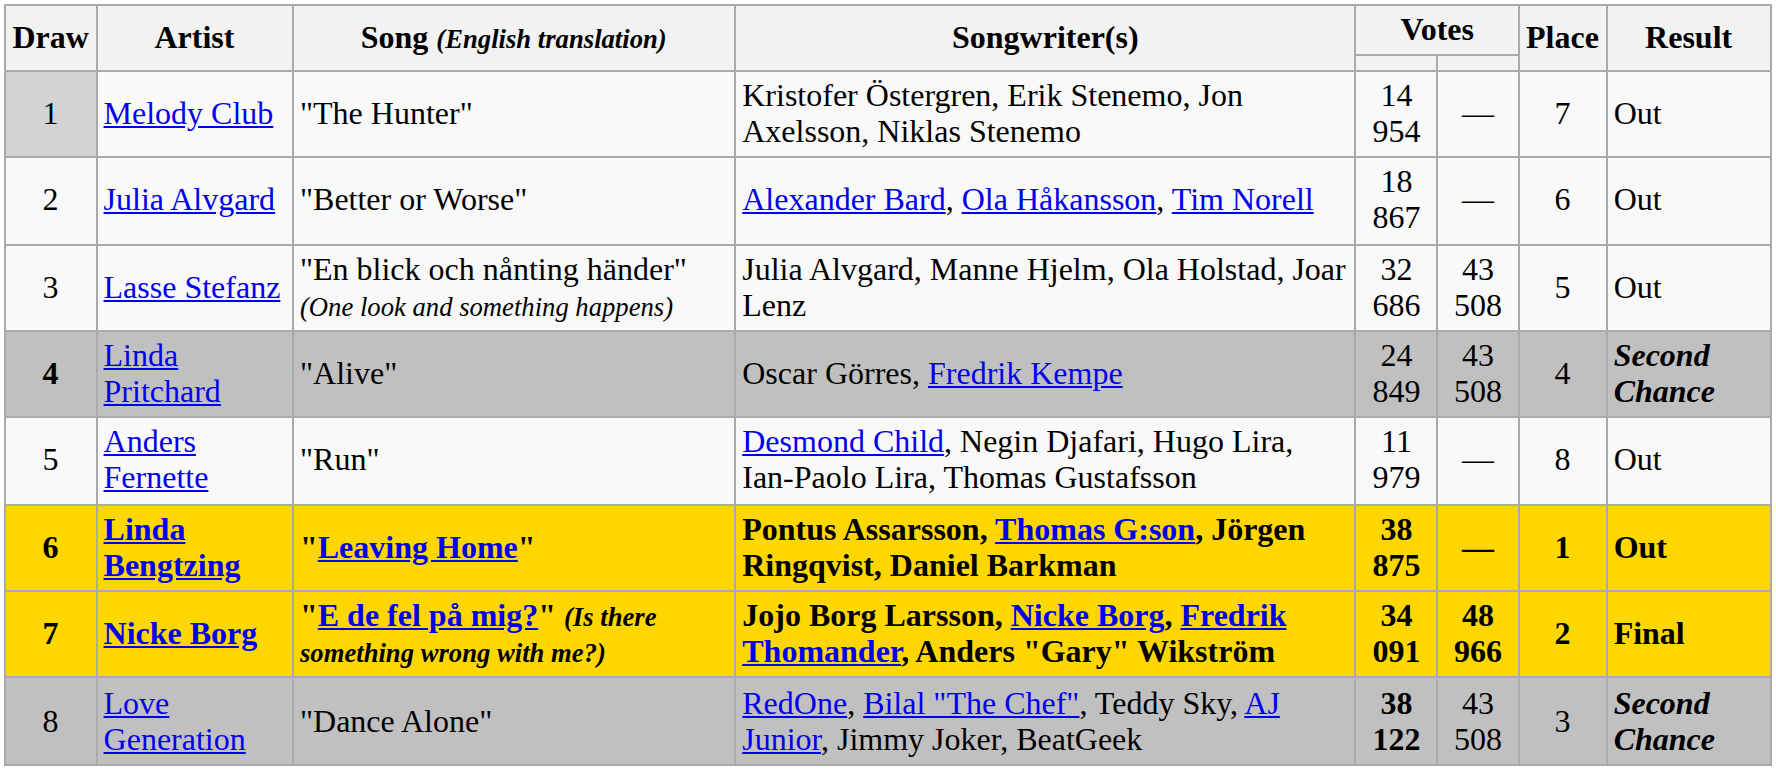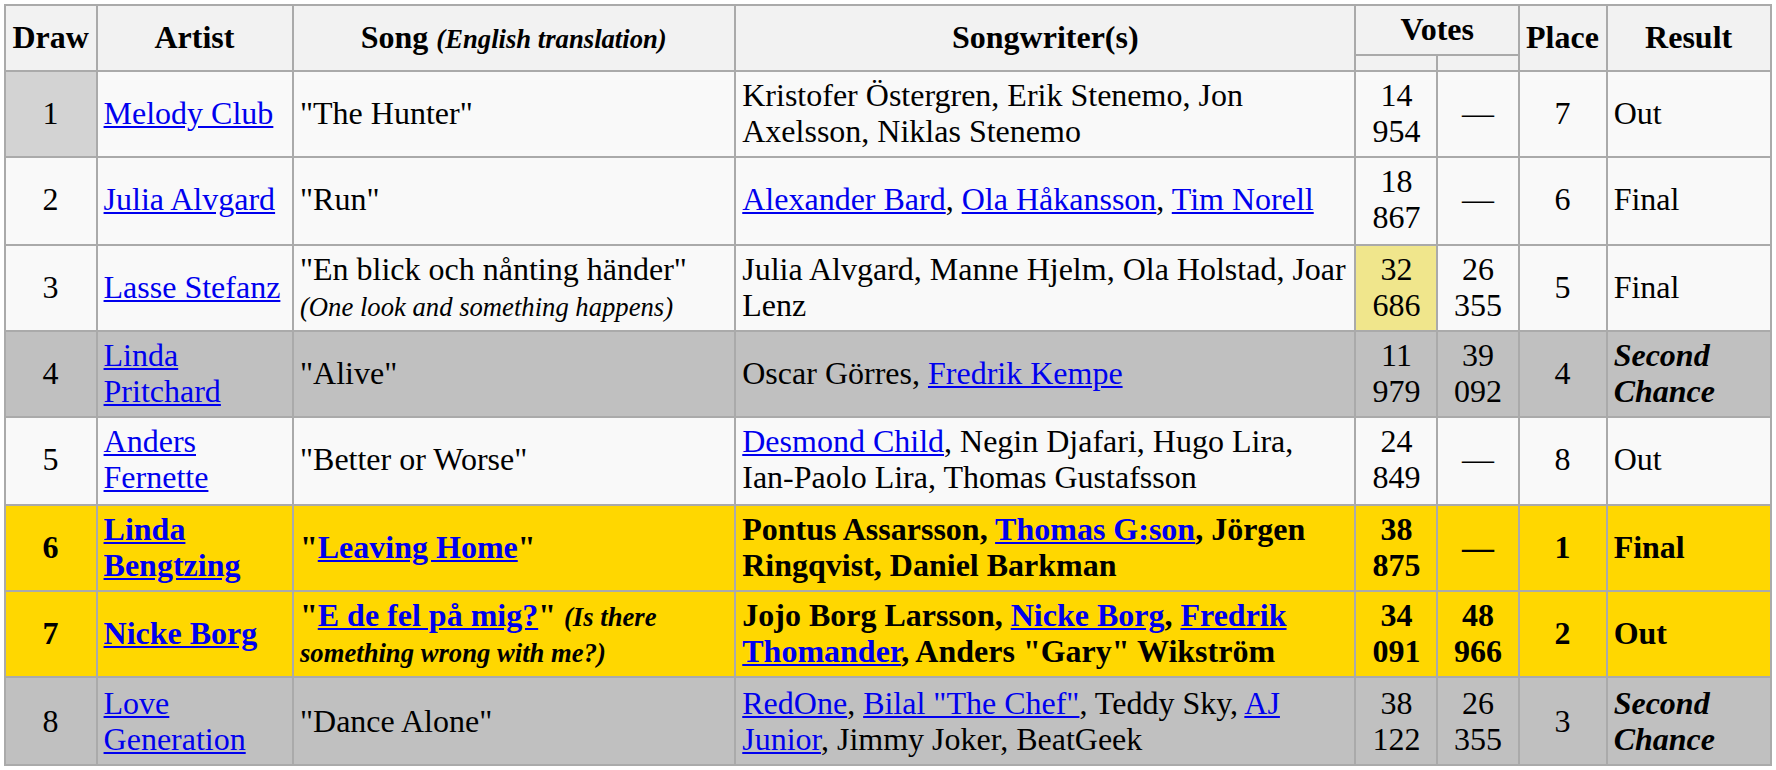Julia Alvgard | Song (English translation): "Better or Worse" -> "Run"
Julia Alvgard | Result: Out -> Final
Lasse Stefanz | column 5: no background -> khaki background
Lasse Stefanz | column 6: 43 508 -> 26 355
Lasse Stefanz | Result: Out -> Final
Linda Pritchard | Draw: bold -> normal
Linda Pritchard | column 5: 24 849 -> 11 979
Linda Pritchard | column 6: 43 508 -> 39 092
Anders Fernette | Song (English translation): "Run" -> "Better or Worse"
Anders Fernette | column 5: 11 979 -> 24 849
Linda Bengtzing | Result: Out -> Final
Nicke Borg | Result: Final -> Out
Love Generation | column 5: bold -> normal
Love Generation | column 6: 43 508 -> 26 355
